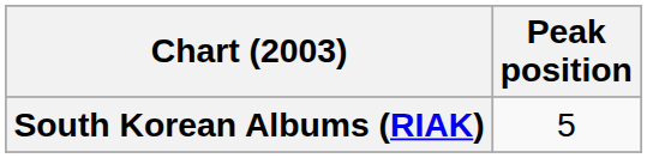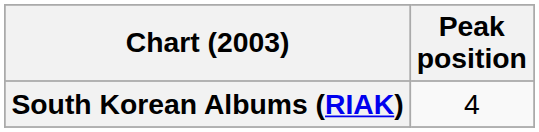South Korean Albums (RIAK) | Peak position: 5 -> 4
